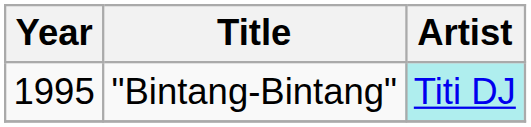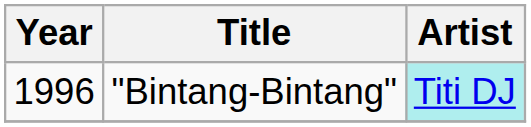"Bintang-Bintang" | Year: 1995 -> 1996
